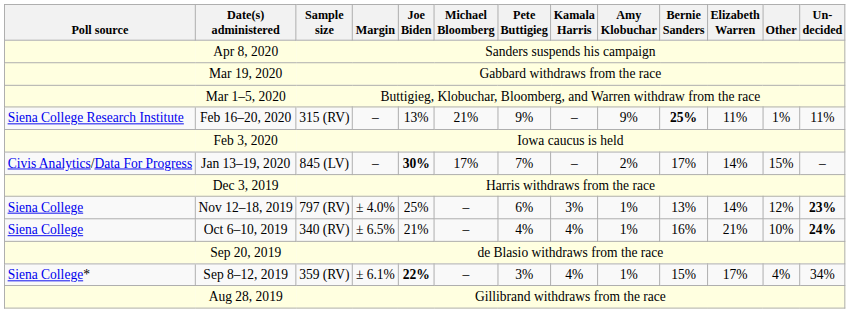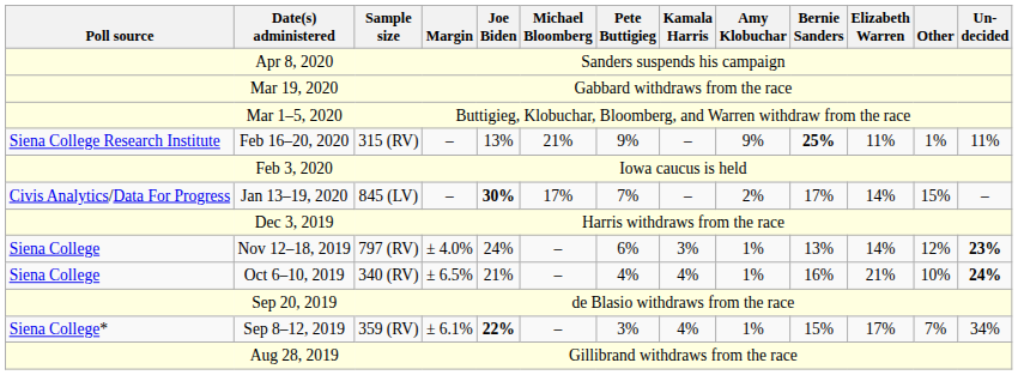Nov 12–18, 2019 | Joe Biden: 25% -> 24%
Sep 8–12, 2019 | Other: 4% -> 7%
